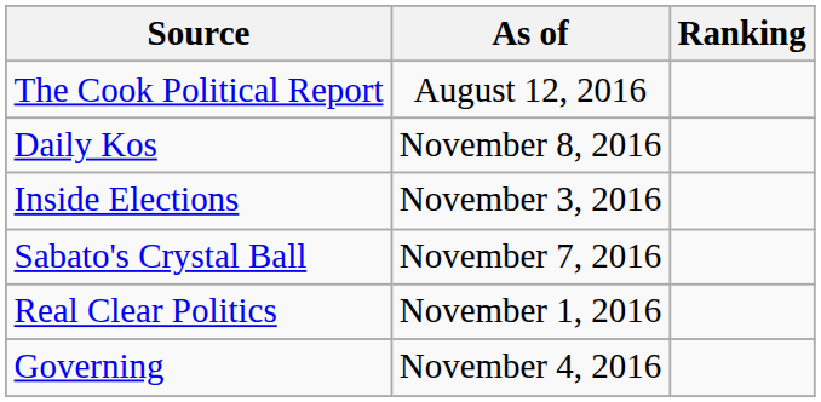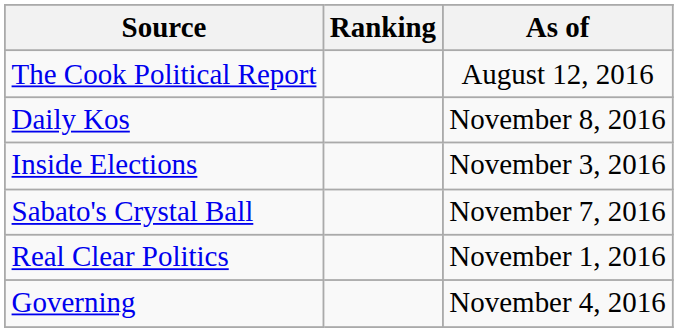columns swapped: Ranking <-> As of
